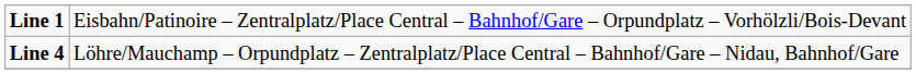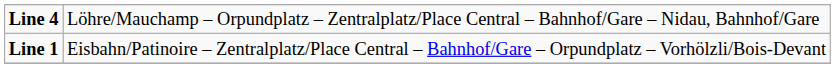rows swapped: Line 1 <-> Line 4
